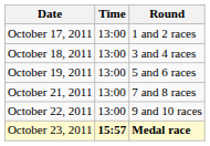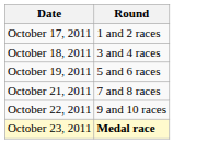- column: Time | 13:00 | 13:00 | 13:00 | 13:00 | 13:00 | 15:57
